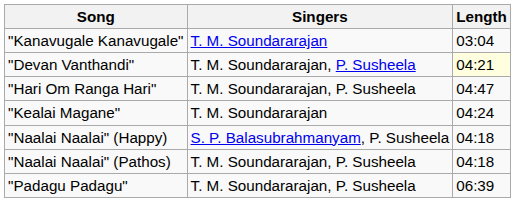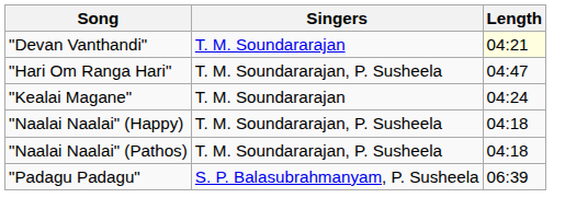- row: "Kanavugale Kanavugale" | T. M. Soundararajan | 03:04
"Devan Vanthandi" | Singers: T. M. Soundararajan, P. Susheela -> T. M. Soundararajan
"Naalai Naalai" (Happy) | Singers: S. P. Balasubrahmanyam, P. Susheela -> T. M. Soundararajan, P. Susheela
"Padagu Padagu" | Singers: T. M. Soundararajan, P. Susheela -> S. P. Balasubrahmanyam, P. Susheela
